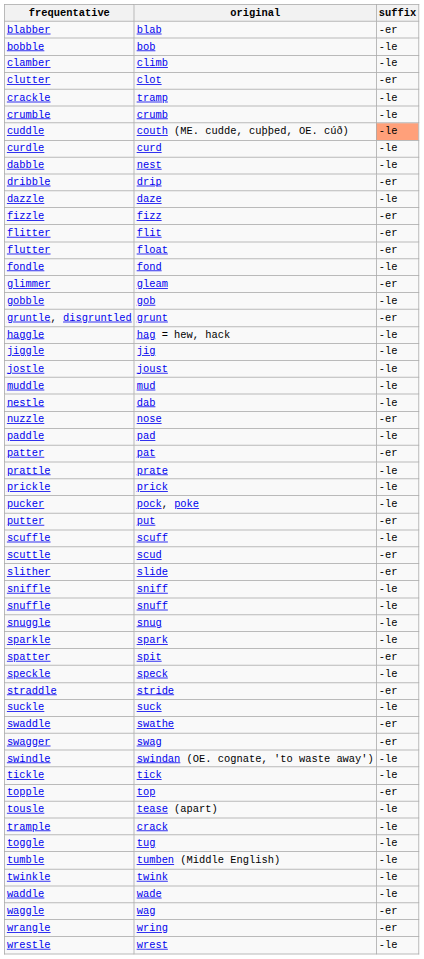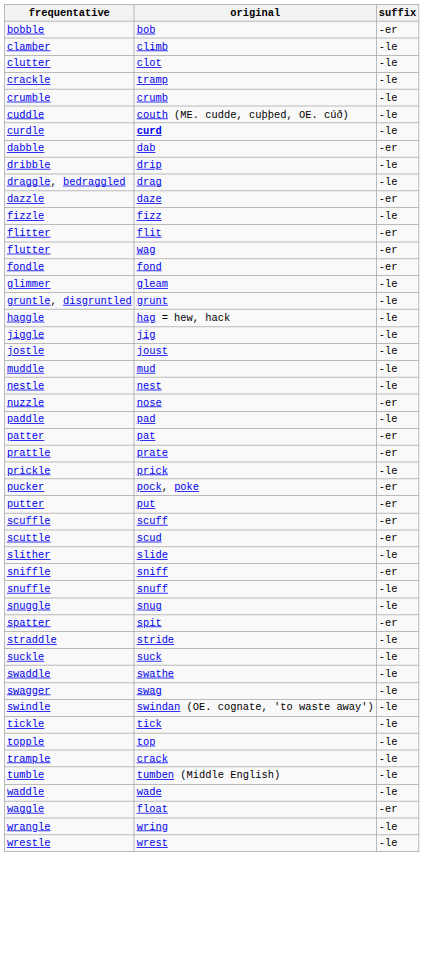- row: blabber | blab | -er
bobble | suffix: -le -> -er
clutter | suffix: -er -> -le
cuddle | suffix: lightsalmon background -> no background
curdle | original: normal -> bold
dabble | original: nest -> dab
dabble | suffix: -le -> -er
dribble | suffix: -er -> -le
+ row: draggle, bedraggled | drag | -le
dazzle | suffix: -le -> -er
fizzle | suffix: -er -> -le
flutter | original: float -> wag
fondle | suffix: -le -> -er
glimmer | suffix: -er -> -le
- row: gobble | gob | -le
gruntle, disgruntled | suffix: -er -> -le
nestle | original: dab -> nest
prattle | suffix: -le -> -er
pucker | suffix: -le -> -er
scuffle | suffix: -le -> -er
slither | suffix: -er -> -le
sniffle | suffix: -le -> -er
- row: sparkle | spark | -le
- row: speckle | speck | -le
straddle | suffix: -er -> -le
swaddle | suffix: -er -> -le
swagger | suffix: -er -> -le
topple | suffix: -er -> -le
- row: tousle | tease (apart) | -le
- row: toggle | tug | -le
- row: twinkle | twink | -le
waggle | original: wag -> float
wrangle | suffix: -er -> -le
